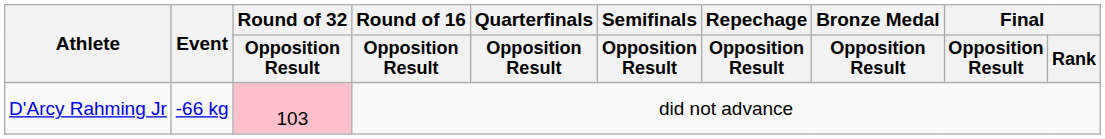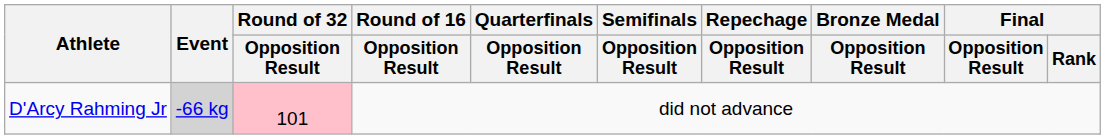D'Arcy Rahming Jr | Event: no background -> lightgrey background
D'Arcy Rahming Jr | Round of 32 / Opposition Result: 103 -> 101
